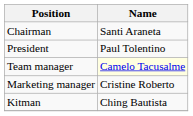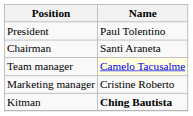rows swapped: Chairman <-> President
Kitman | Name: normal -> bold
